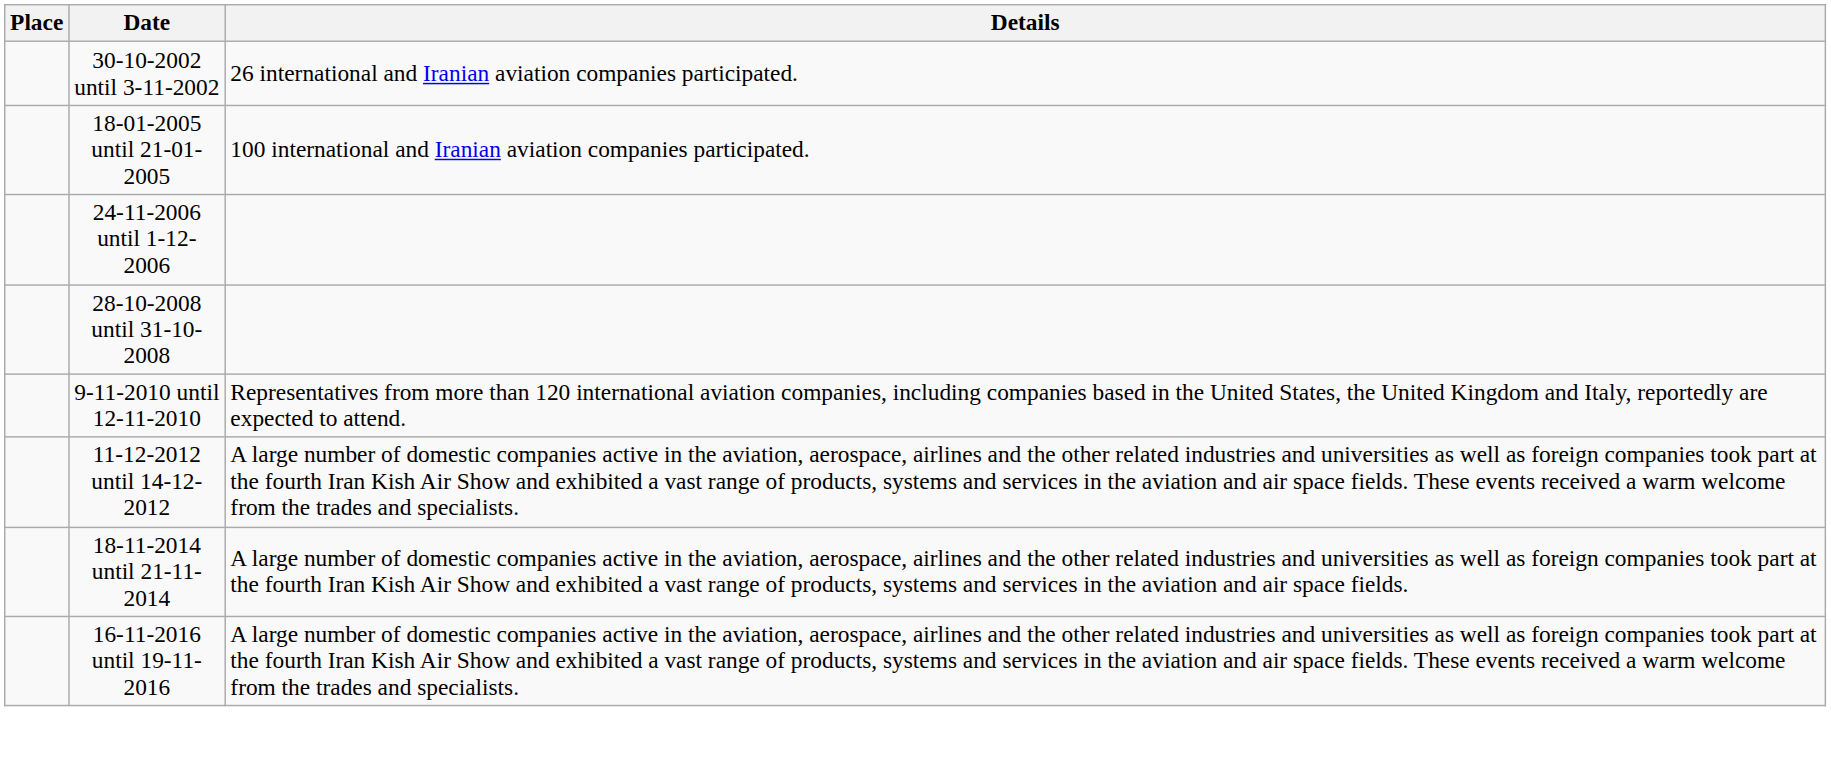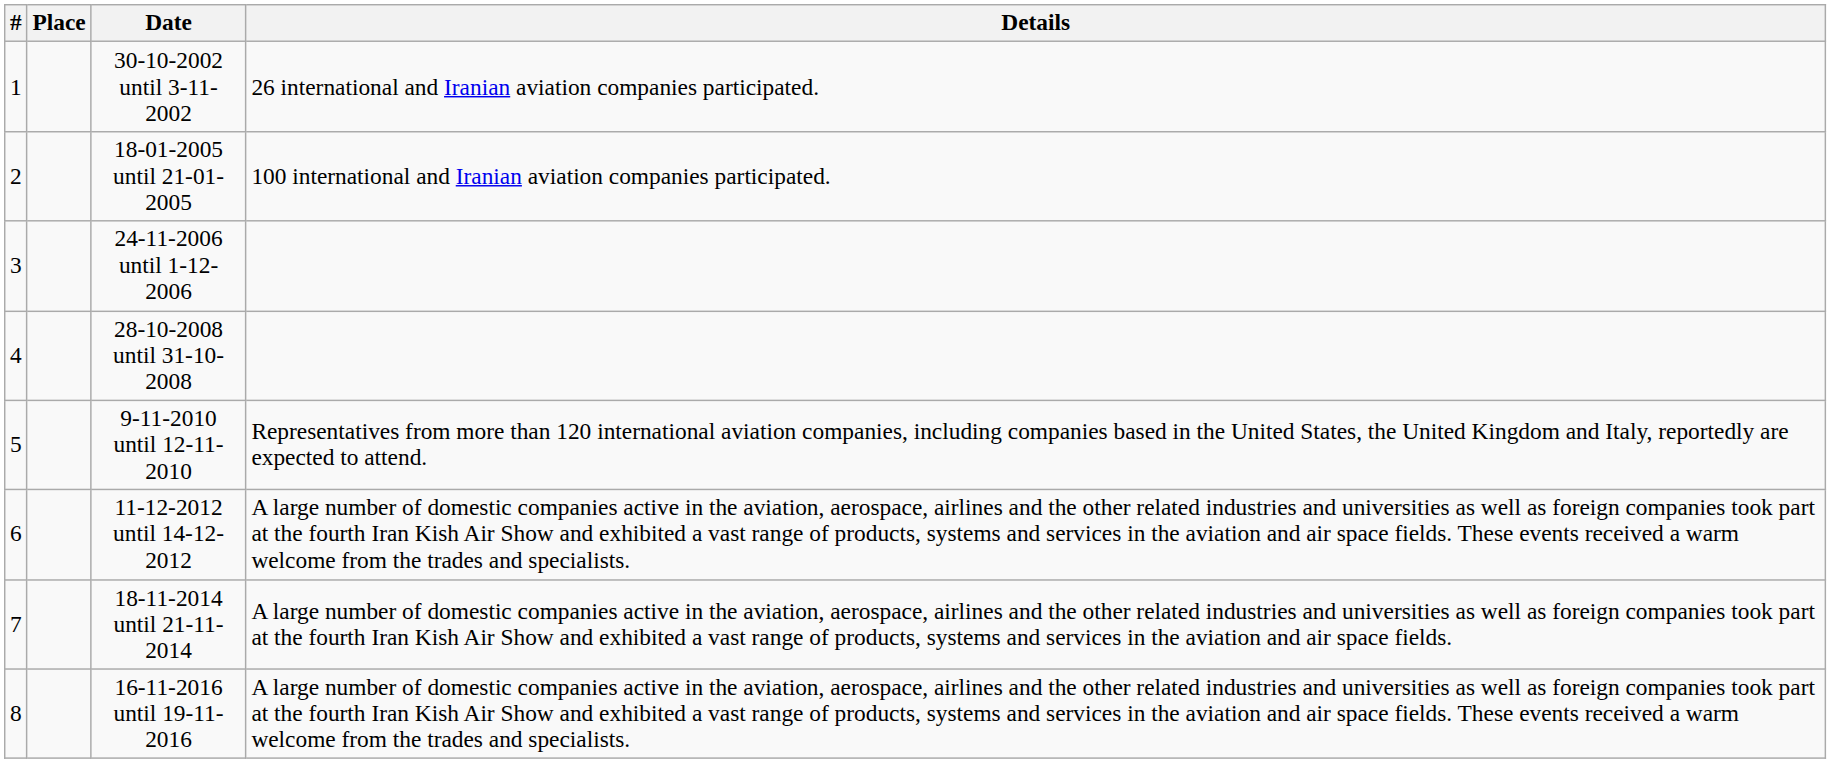+ column: # | 1 | 2 | 3 | 4 | 5 | 6 | 7 | 8
